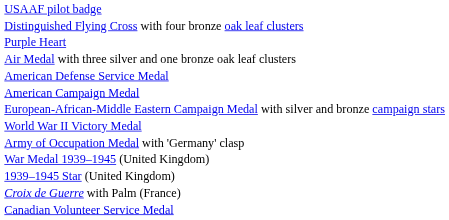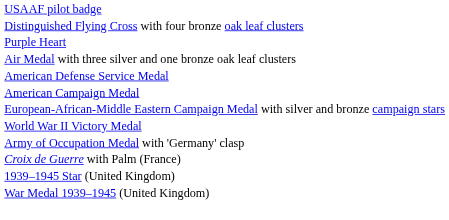rows swapped: Croix de Guerre with Palm (France) <-> War Medal 1939–1945 (United Kingdom)
- row: Canadian Volunteer Service Medal
